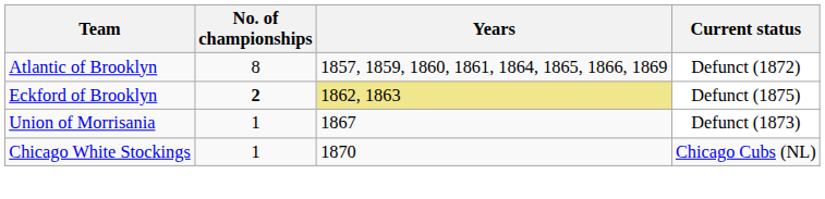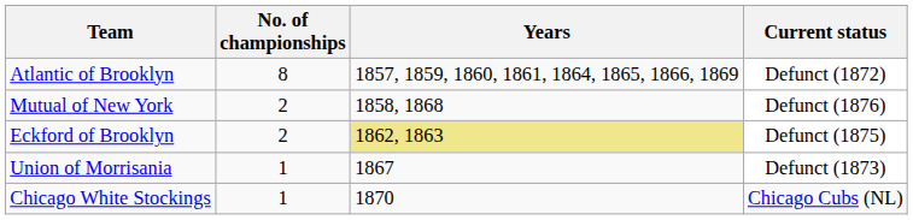+ row: Mutual of New York | 2 | 1858, 1868 | Defunct (1876)
Eckford of Brooklyn | No. of championships: bold -> normal
